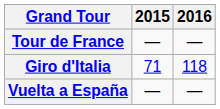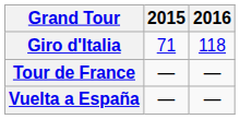rows swapped: Giro d'Italia <-> Tour de France
